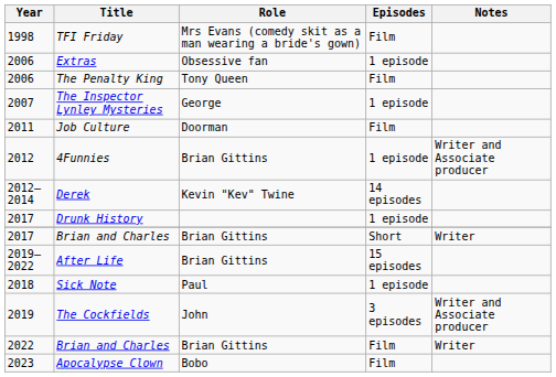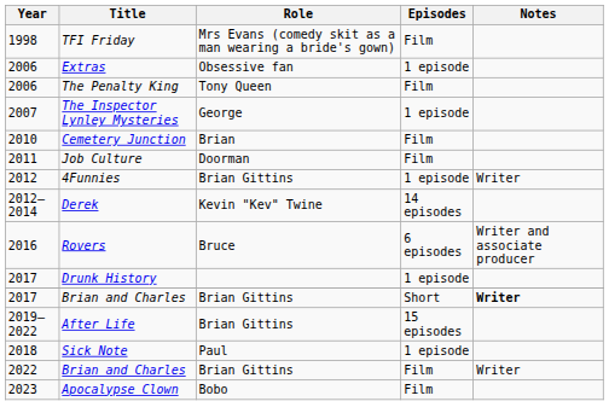+ row: 2010 | Cemetery Junction | Brian | Film
4Funnies | Notes: Writer and Associate producer -> Writer
+ row: 2016 | Rovers | Bruce | 6 episodes | Writer and associate producer
2017 / Brian and Charles | Notes: normal -> bold
- row: 2019 | The Cockfields | John | 3 episodes | Writer and Associate producer
